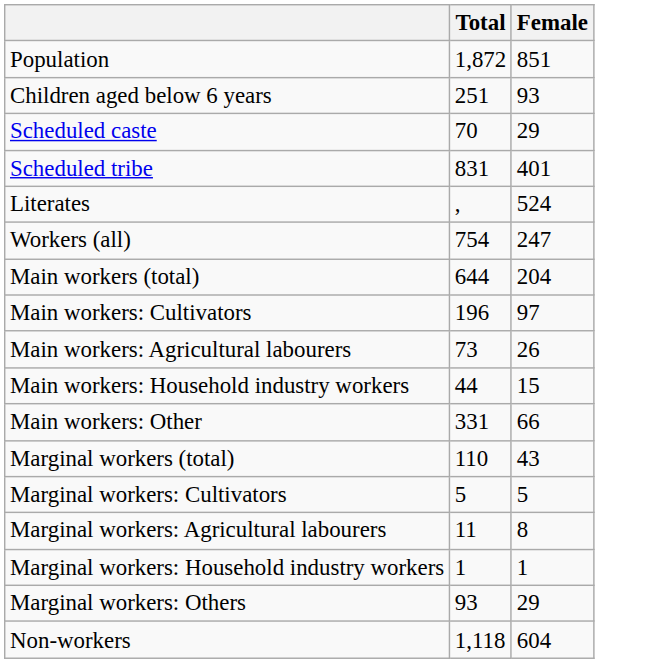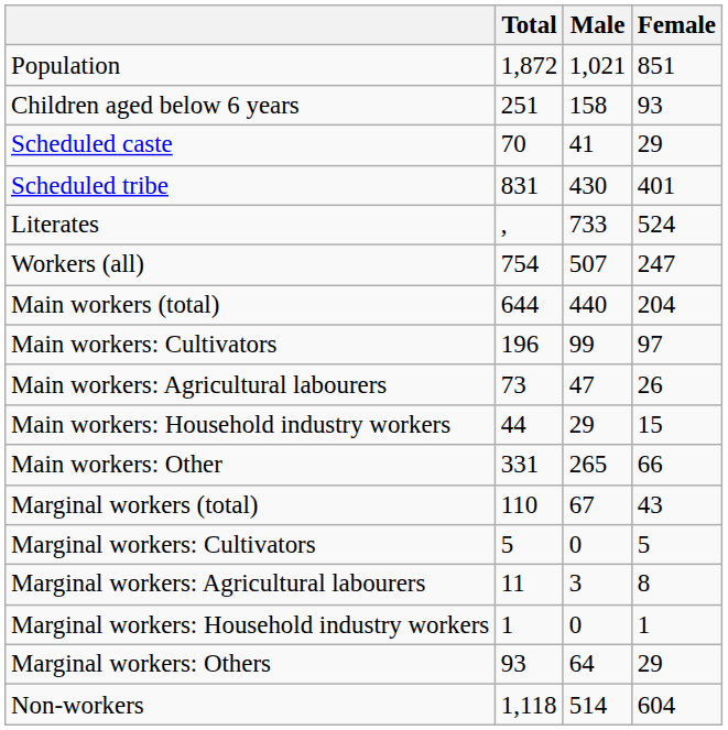+ column: Male | 1,021 | 158 | 41 | 430 | 733 | 507 | 440 | 99 | 47 | 29 | 265 | 67 | 0 | 3 | 0 | 64 | 514
